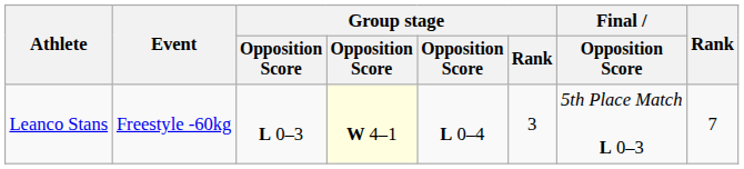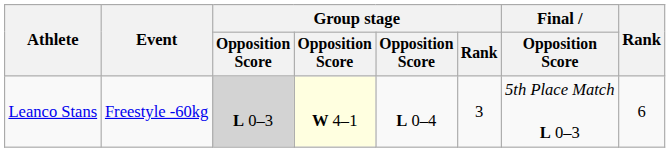Leanco Stans | column 3: no background -> lightgrey background
Leanco Stans | Rank: 7 -> 6
